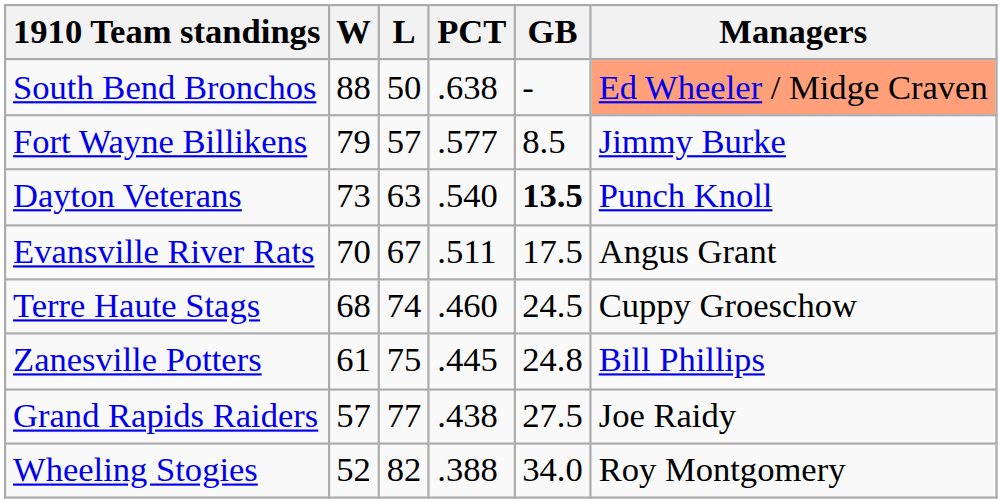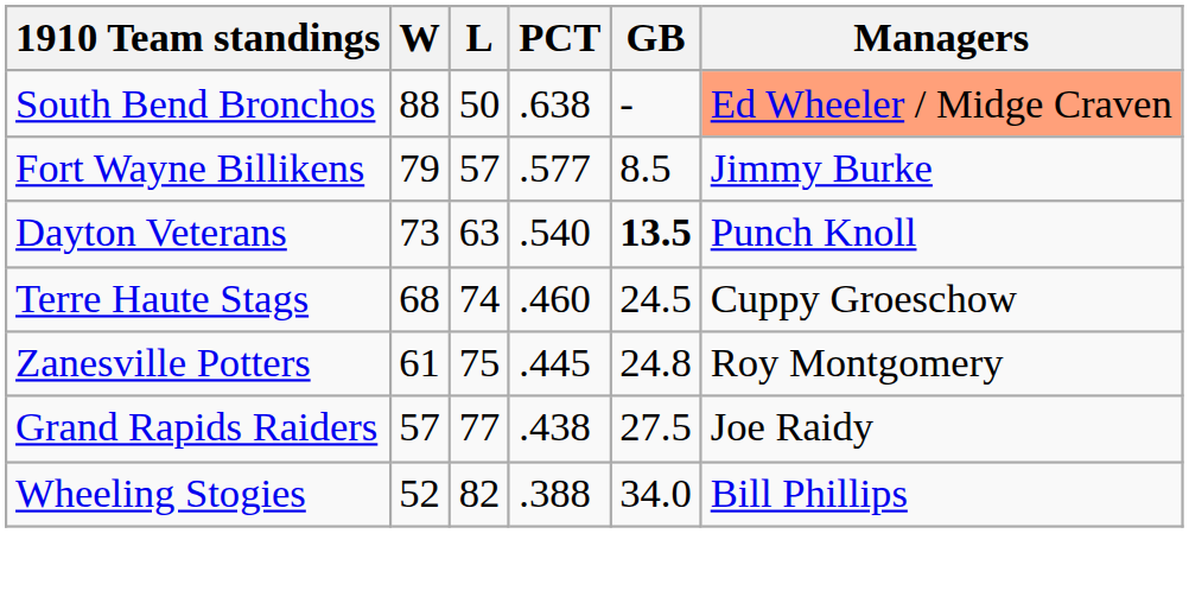- row: Evansville River Rats | 70 | 67 | .511 | 17.5 | Angus Grant
Zanesville Potters | Managers: Bill Phillips -> Roy Montgomery
Wheeling Stogies | Managers: Roy Montgomery -> Bill Phillips
